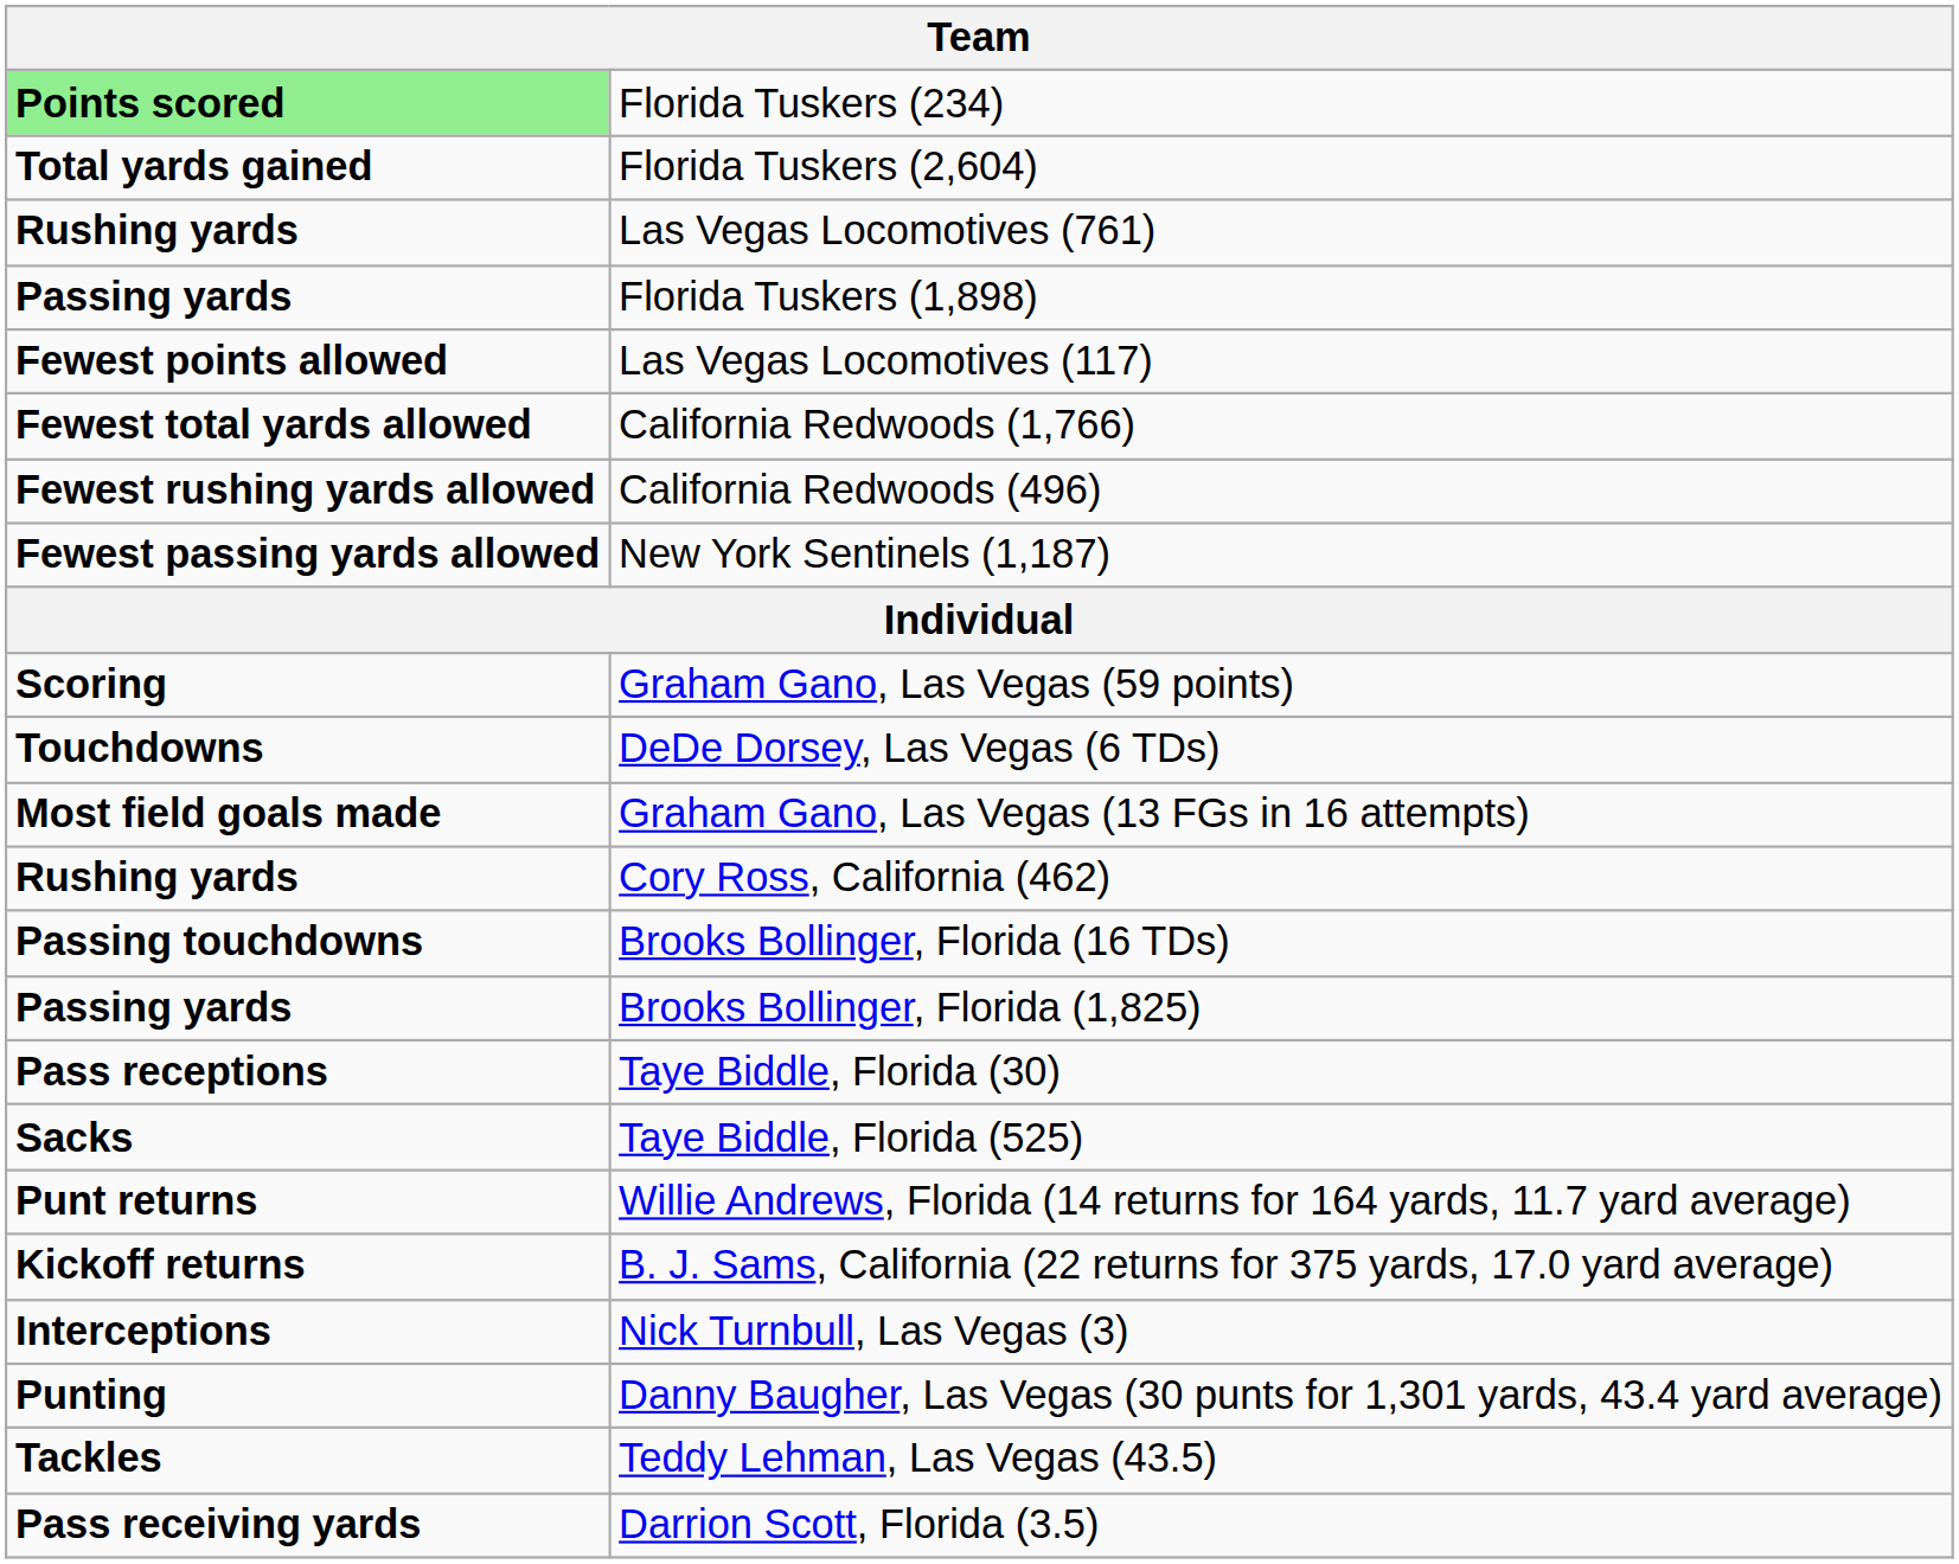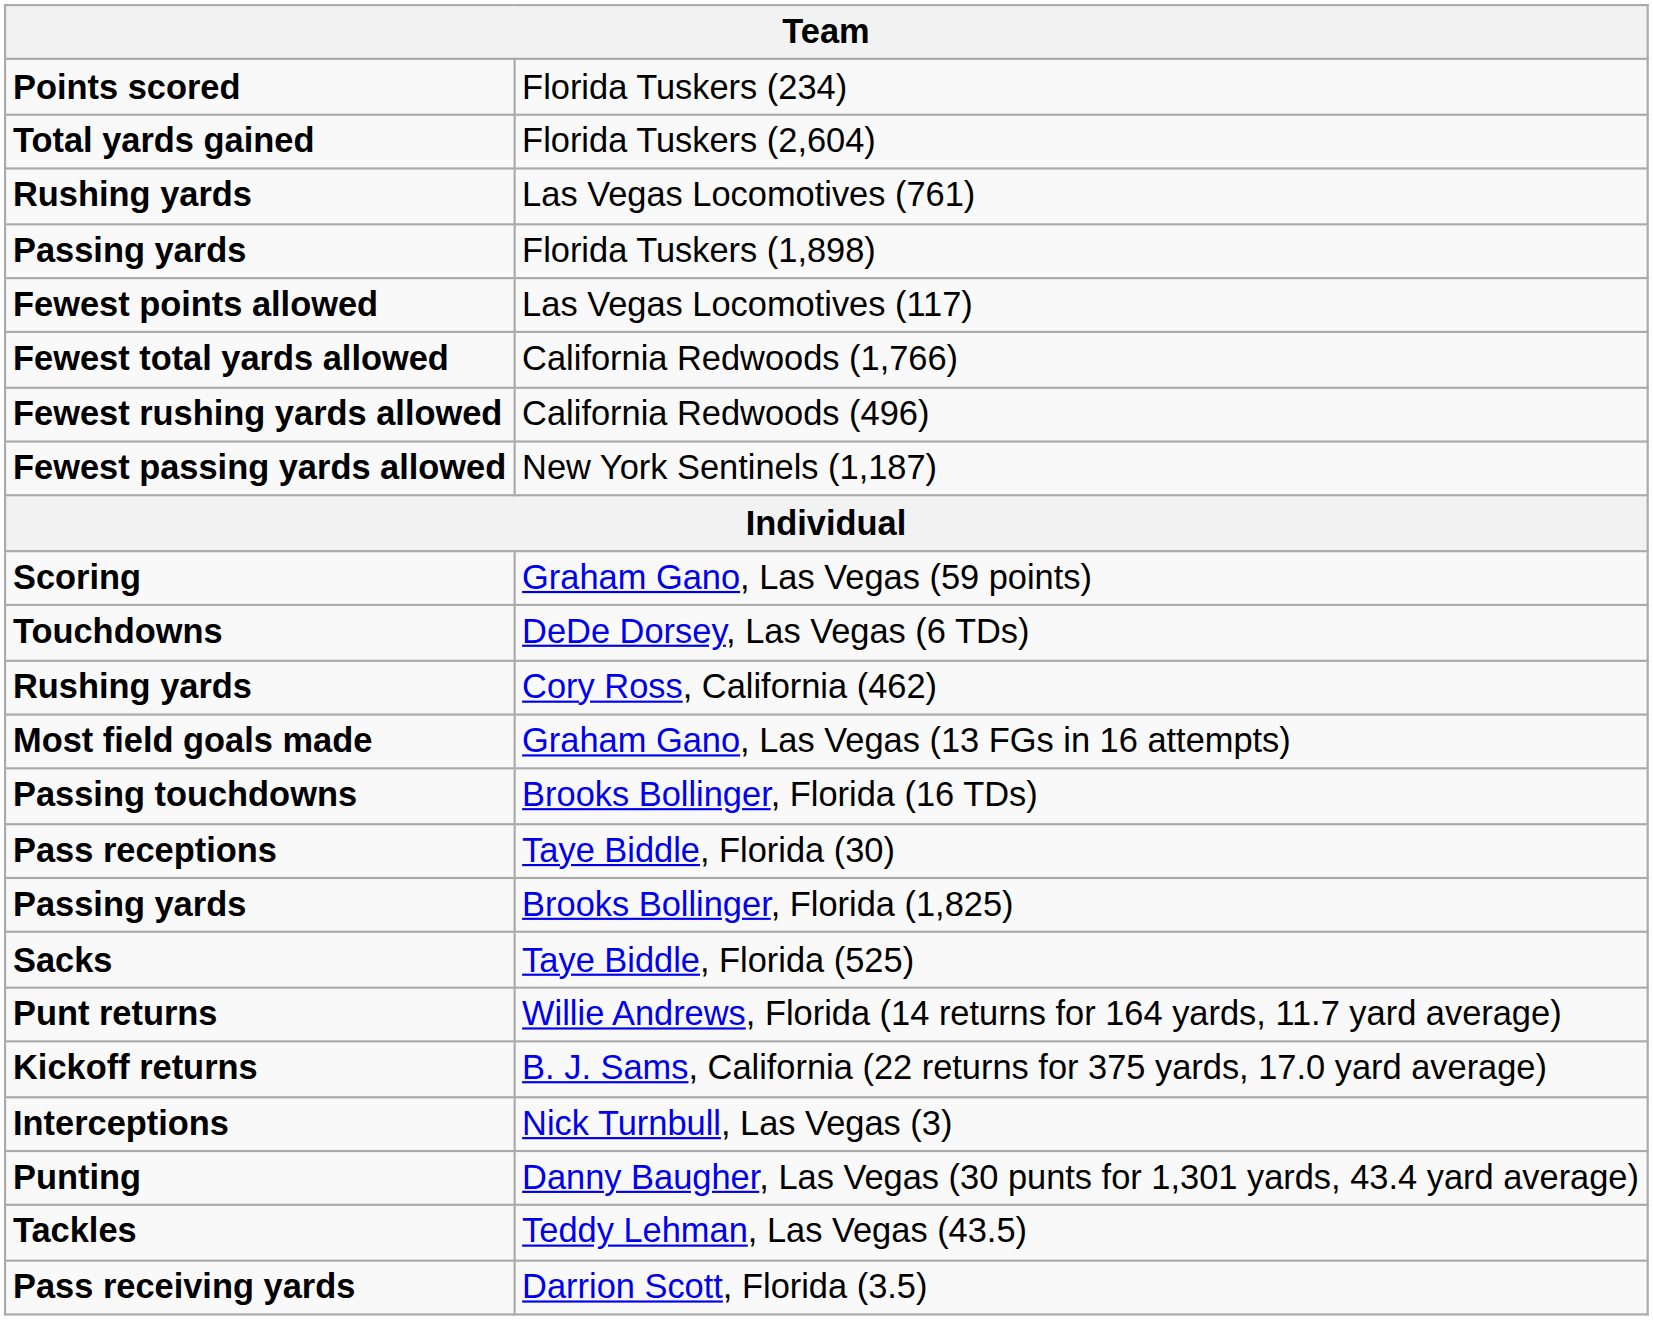Florida Tuskers (234) | column 1: lightgreen background -> no background
rows swapped: Graham Gano, Las Vegas (13 FGs in 16 attempts) <-> Cory Ross, California (462)
rows swapped: Brooks Bollinger, Florida (1,825) <-> Taye Biddle, Florida (30)
